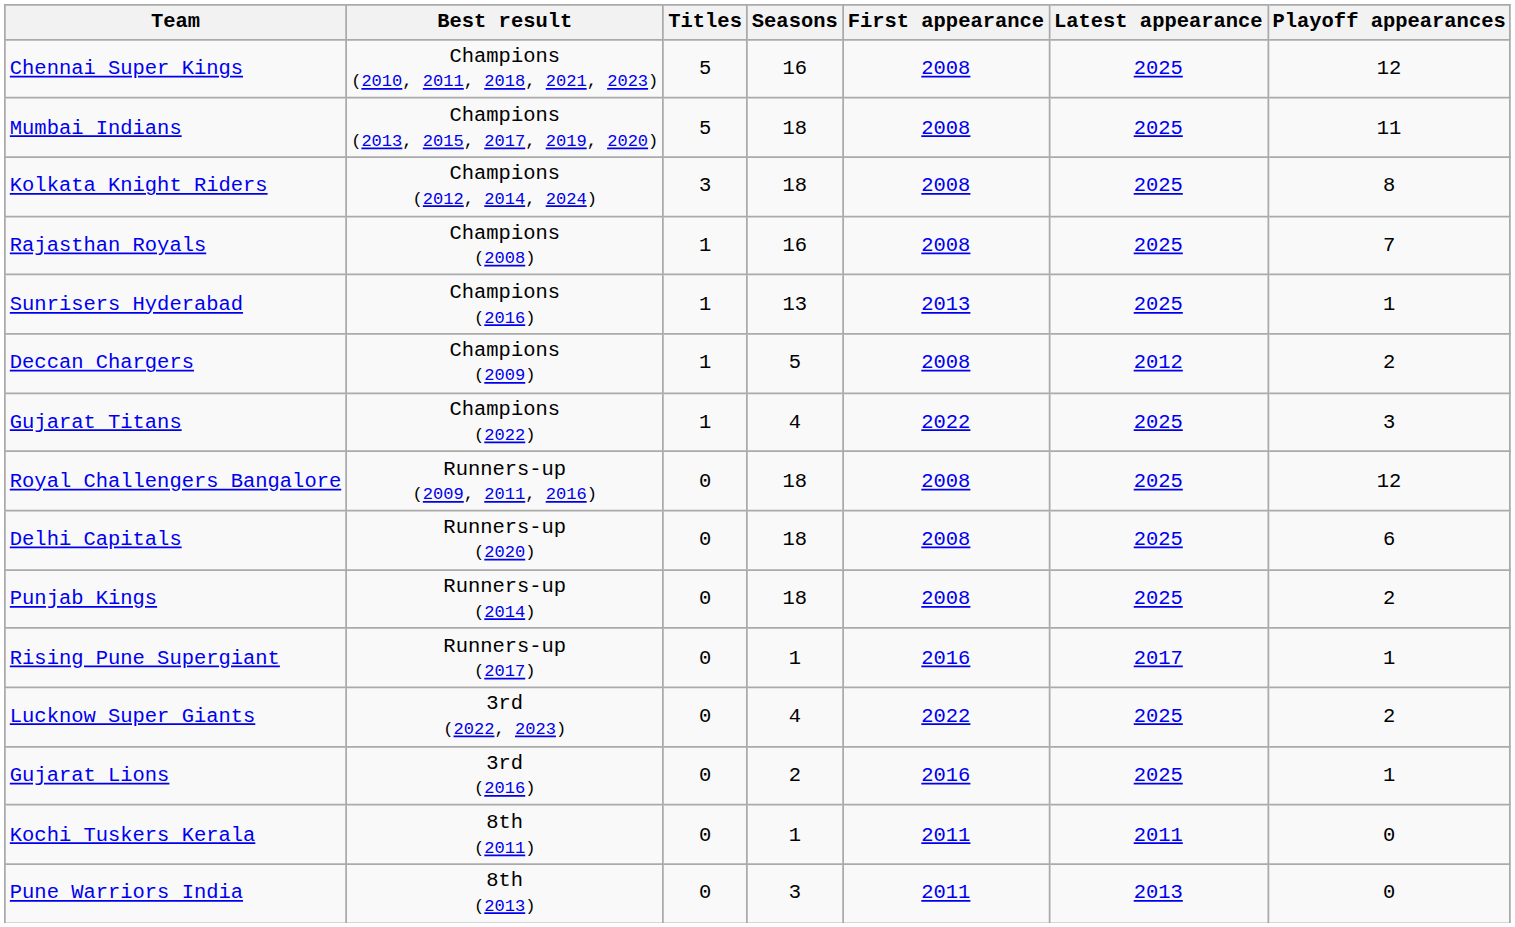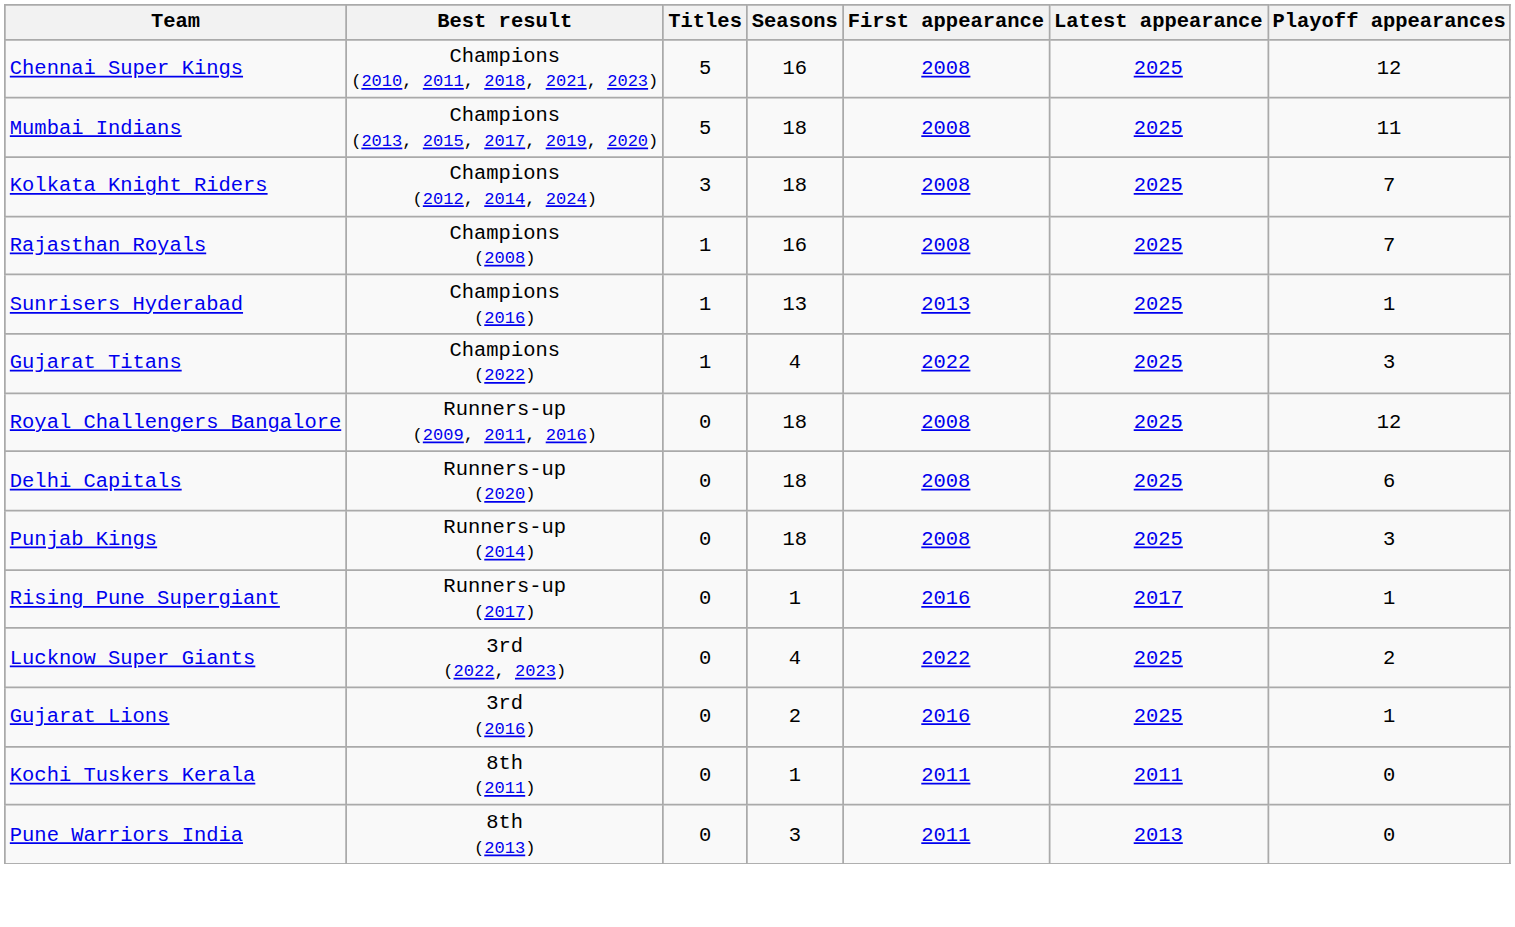Kolkata Knight Riders | Playoff appearances: 8 -> 7
- row: Deccan Chargers | Champions (2009) | 1 | 5 | 2008 | 2012 | 2
Punjab Kings | Playoff appearances: 2 -> 3
